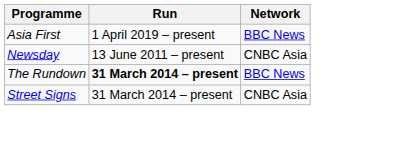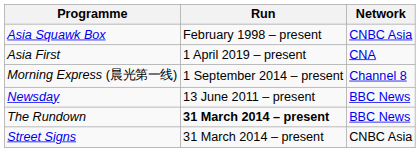+ row: Asia Squawk Box | February 1998 – present | CNBC Asia
Asia First | Network: BBC News -> CNA
+ row: Morning Express (晨光第一线) | 1 September 2014 – present | Channel 8
Newsday | Network: CNBC Asia -> BBC News
